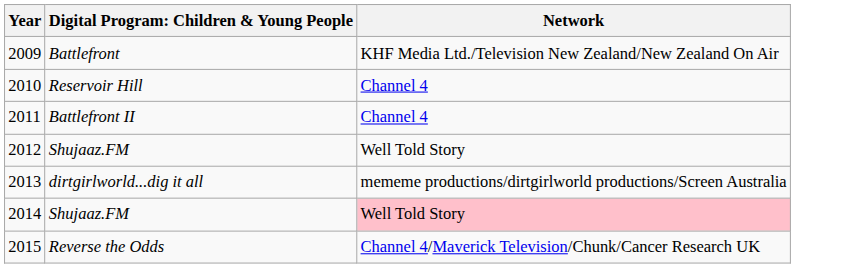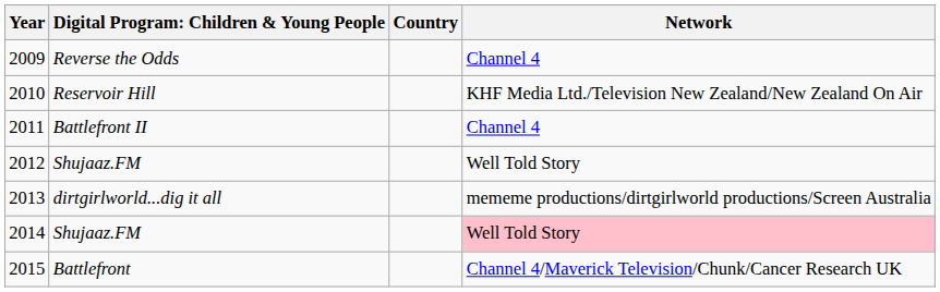+ column: Country
2009 | column 2: Battlefront -> Reverse the Odds
2009 | Network: KHF Media Ltd./Television New Zealand/New Zealand On Air -> Channel 4
2010 | Network: Channel 4 -> KHF Media Ltd./Television New Zealand/New Zealand On Air
2015 | column 2: Reverse the Odds -> Battlefront
